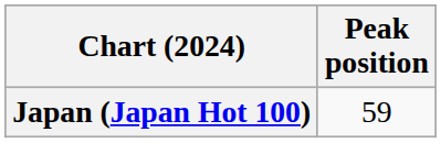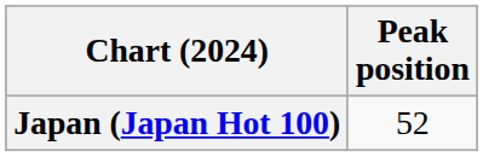Japan (Japan Hot 100) | Peak position: 59 -> 52
